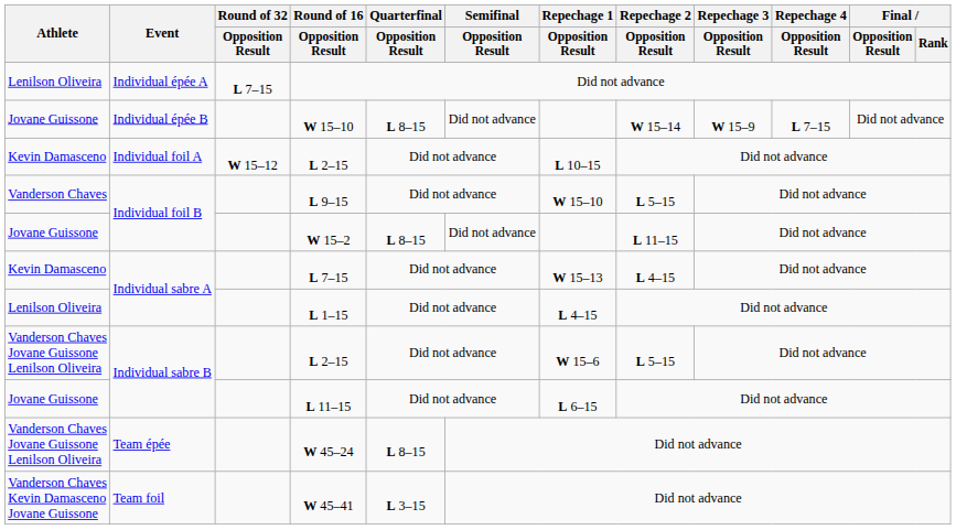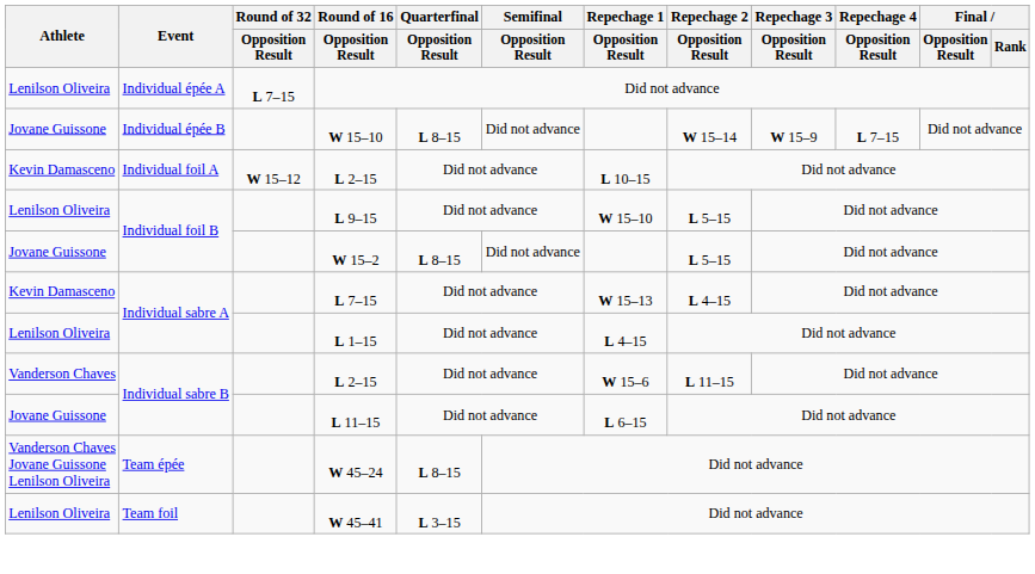L 9–15 | Athlete: Vanderson Chaves -> Lenilson Oliveira
W 15–2 | Repechage 2 / Opposition Result: L 11–15 -> L 5–15
Individual sabre B / L 2–15 | Athlete: Vanderson Chaves Jovane Guissone Lenilson Oliveira -> Vanderson Chaves
Individual sabre B / L 2–15 | Repechage 2 / Opposition Result: L 5–15 -> L 11–15
W 45–41 | Athlete: Vanderson Chaves Kevin Damasceno Jovane Guissone -> Lenilson Oliveira
